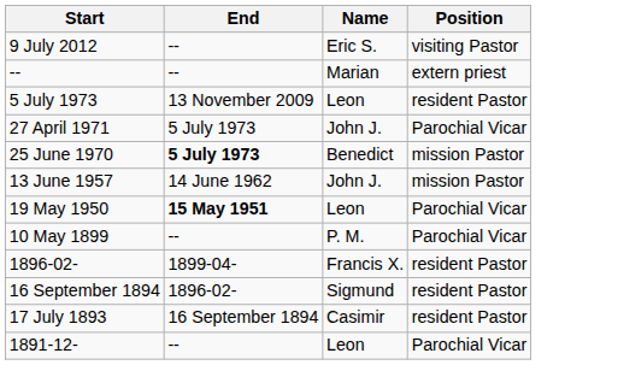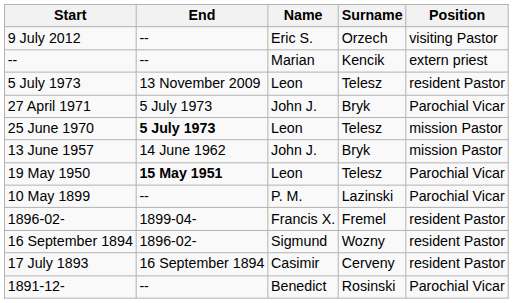+ column: Surname | Orzech | Kencik | Telesz | Bryk | Telesz | Bryk | Telesz | Lazinski | Fremel | Wozny | Cerveny | Rosinski
25 June 1970 | Name: Benedict -> Leon
1891-12- | Name: Leon -> Benedict
